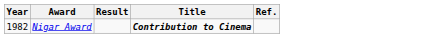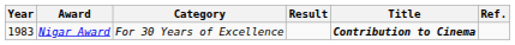+ column: Category | For 30 Years of Excellence
Nigar Award | Year: 1982 -> 1983
